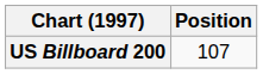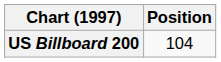US Billboard 200 | Position: 107 -> 104
